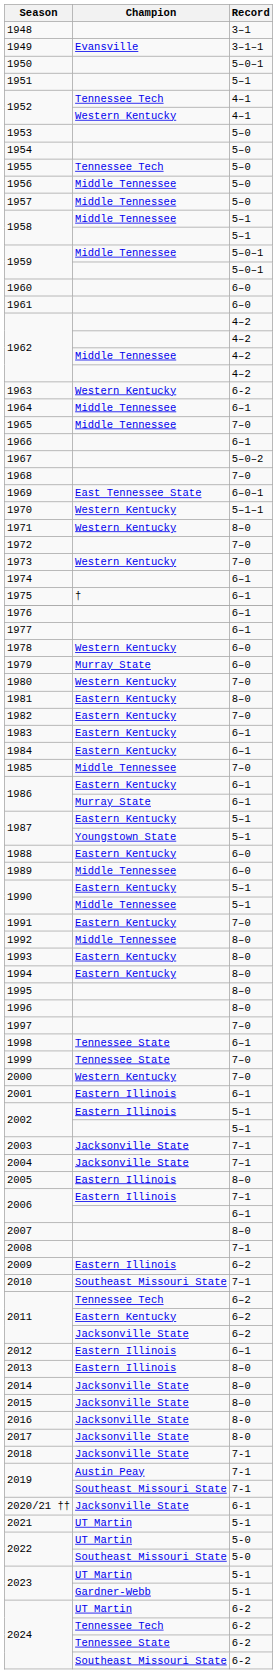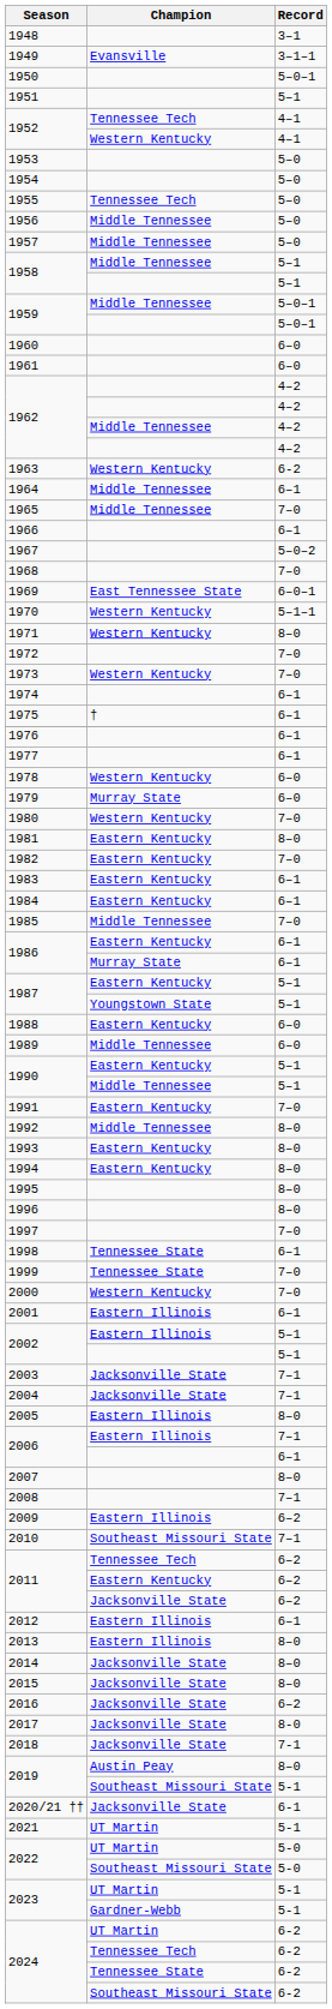2016 | Record: 8-0 -> 6–2
2019 / Austin Peay | Record: 7-1 -> 8–0
2019 / Southeast Missouri State | Record: 7-1 -> 5-1
